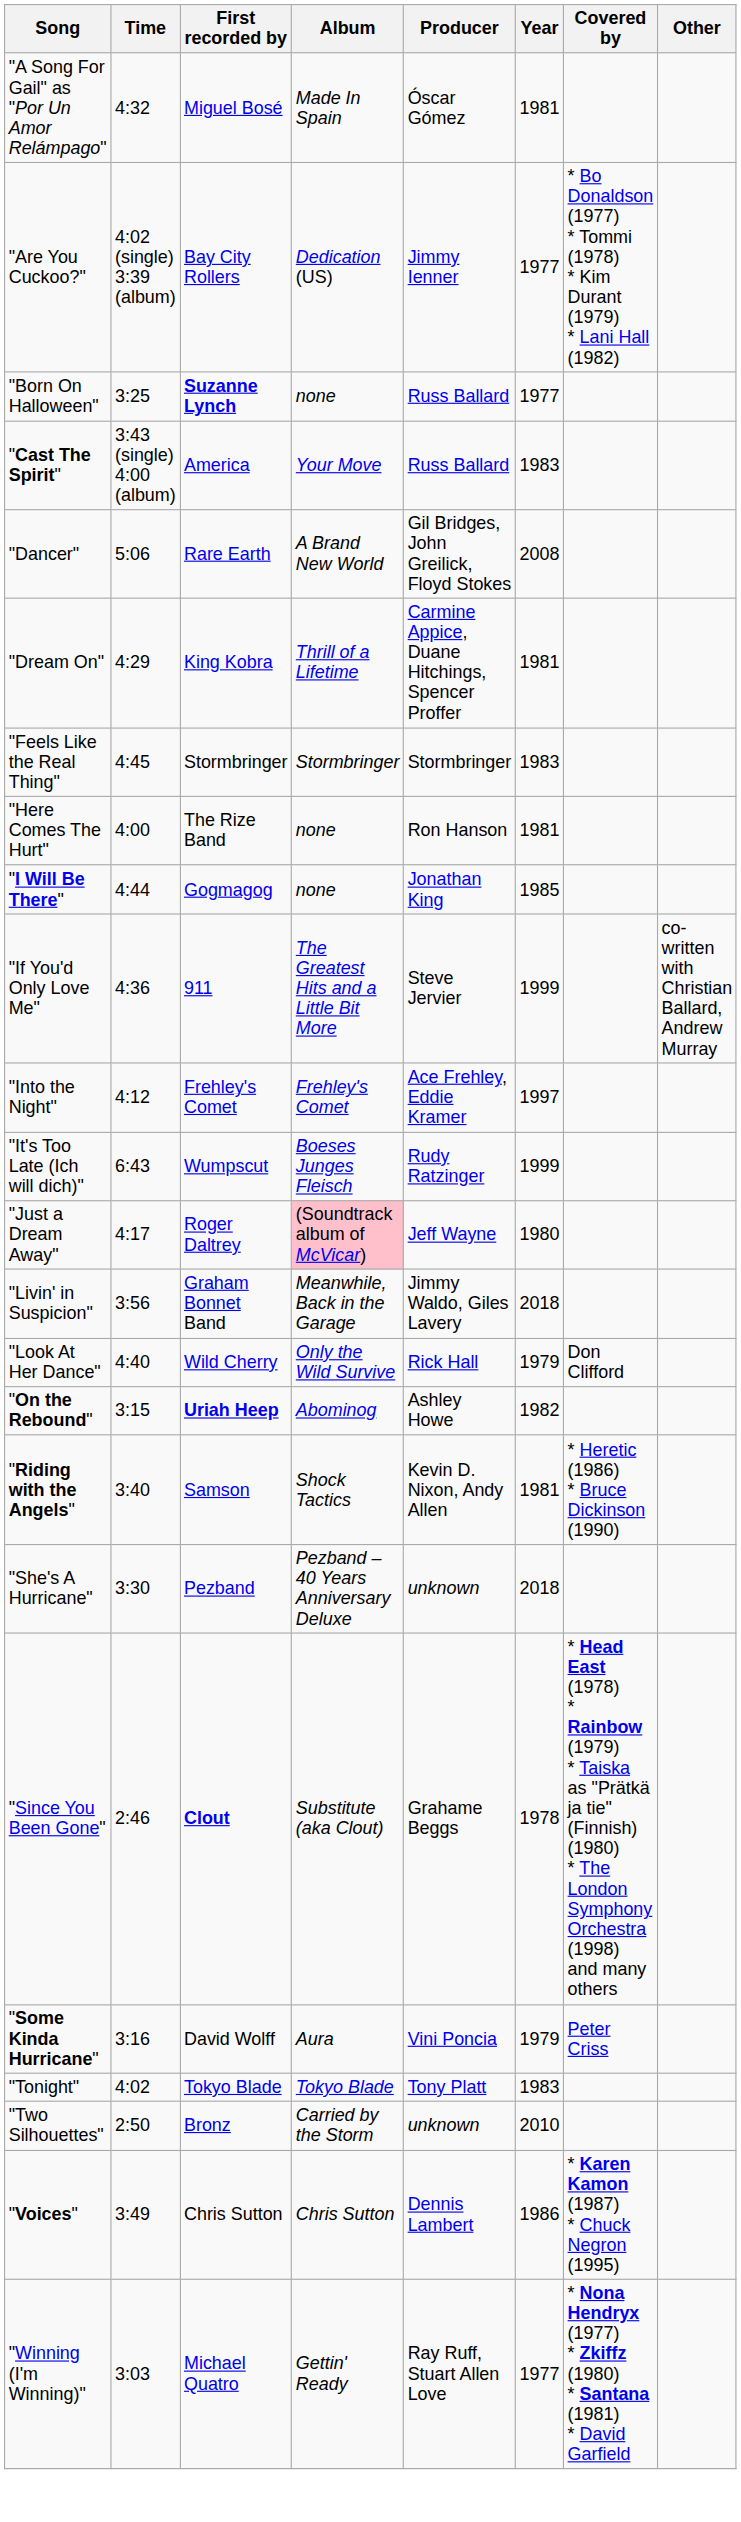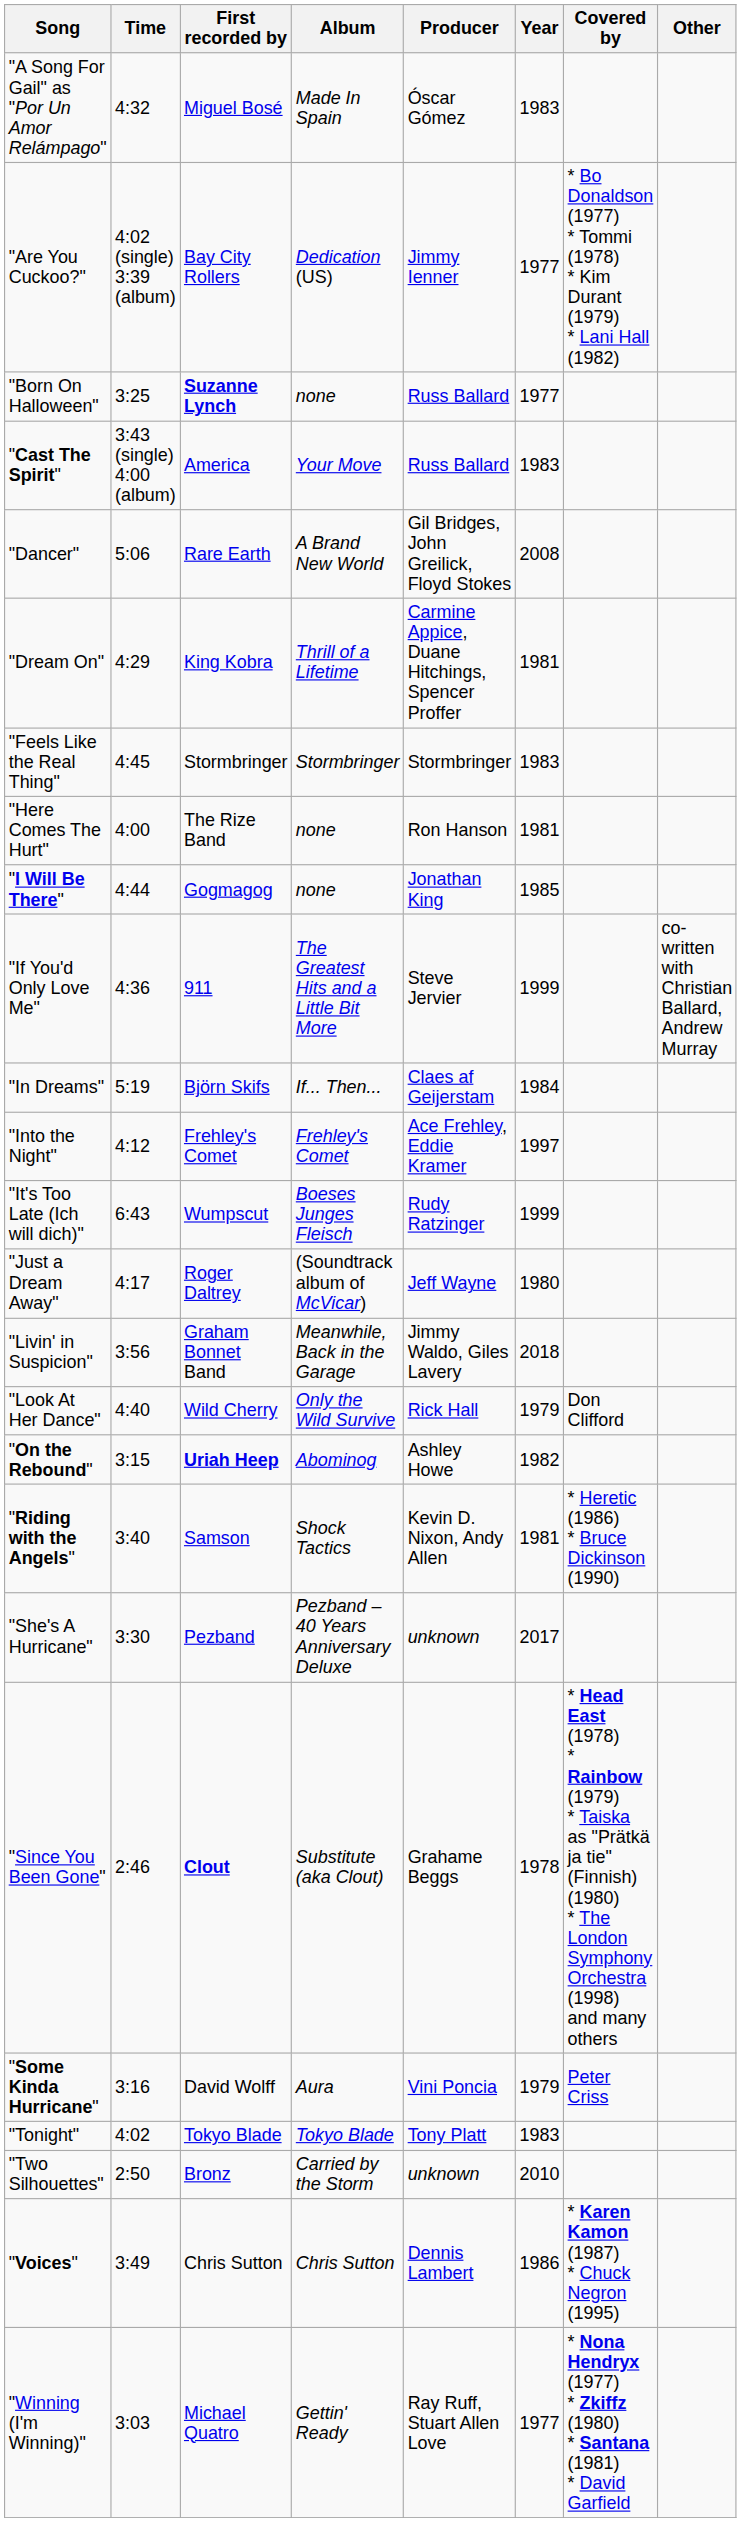"A Song For Gail" as "Por Un Amor Relámpago" | Year: 1981 -> 1983
+ row: "In Dreams" | 5:19 | Björn Skifs | If... Then... | Claes af Geijerstam | 1984
"Just a Dream Away" | Album: pink background -> no background
"She's A Hurricane" | Year: 2018 -> 2017
